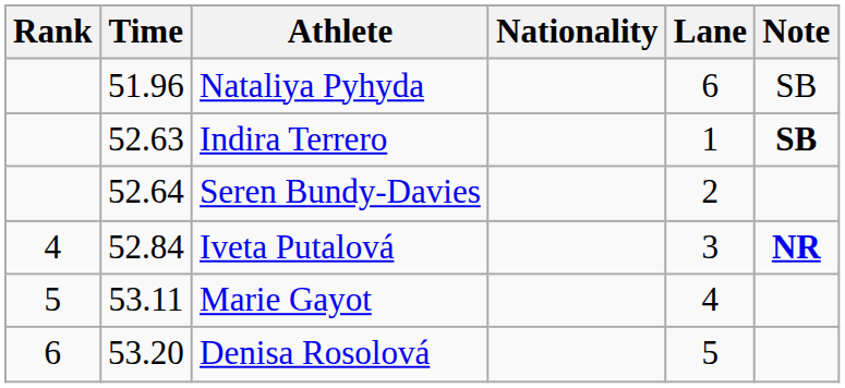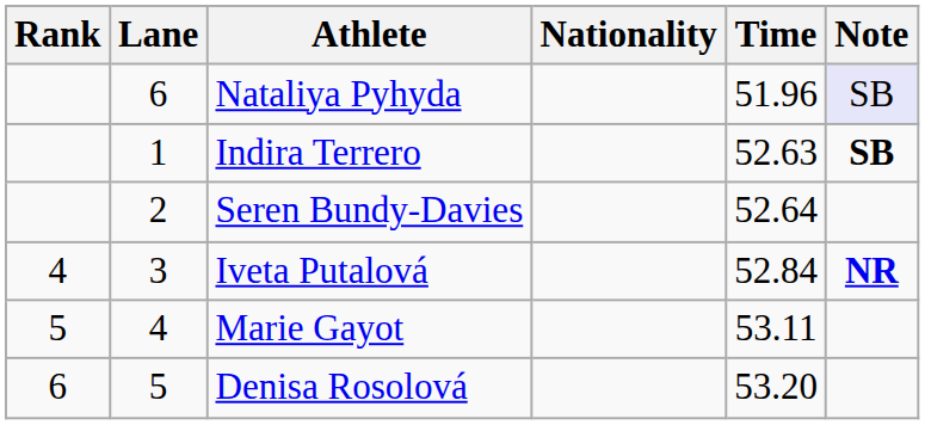columns swapped: Lane <-> Time
Nataliya Pyhyda | Note: no background -> lavender background
